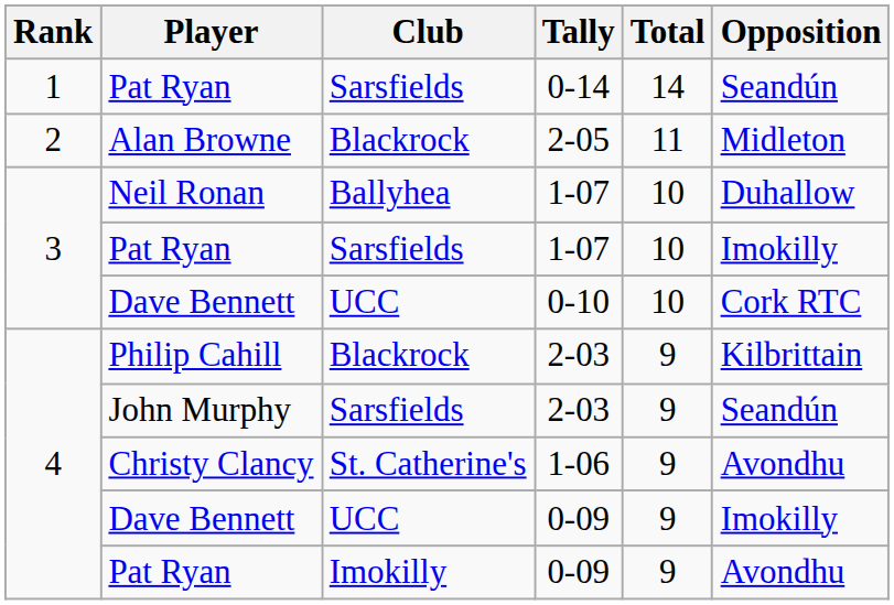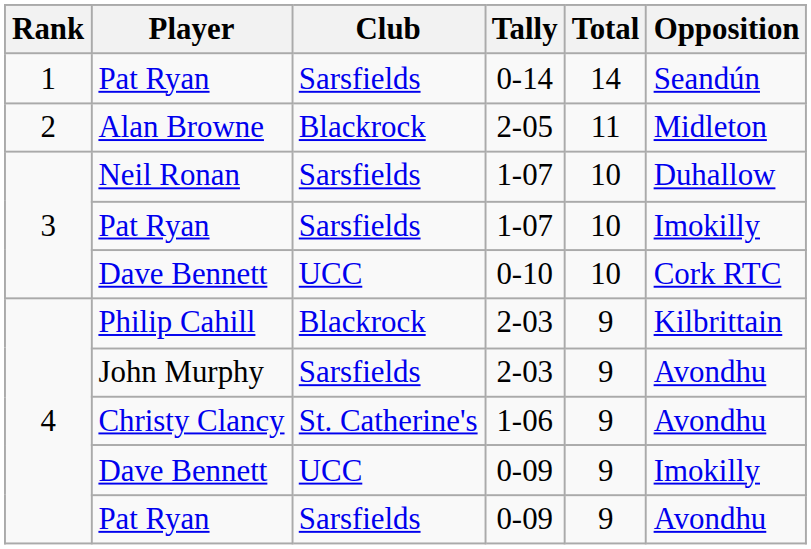Neil Ronan | Club: Ballyhea -> Sarsfields
John Murphy | Opposition: Seandún -> Avondhu
Pat Ryan / 0-09 | Club: Imokilly -> Sarsfields
